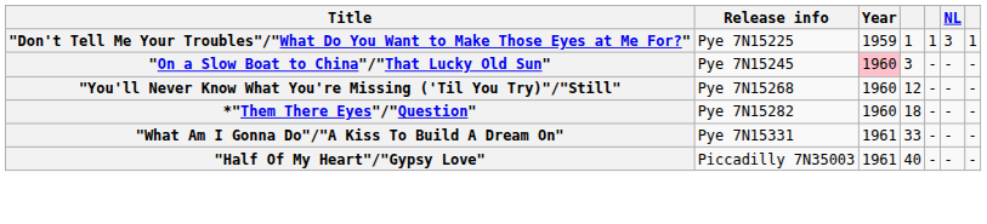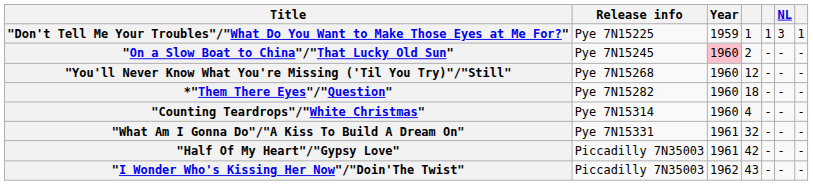"On a Slow Boat to China"/"That Lucky Old Sun" | column 4: 3 -> 2
+ row: "Counting Teardrops"/"White Christmas" | Pye 7N15314 | 1960 | 4 | - | - | -
"What Am I Gonna Do"/"A Kiss To Build A Dream On" | column 4: 33 -> 32
"Half Of My Heart"/"Gypsy Love" | column 4: 40 -> 42
+ row: "I Wonder Who's Kissing Her Now"/"Doin'The Twist" | Piccadilly 7N35003 | 1962 | 43 | - | - | -
